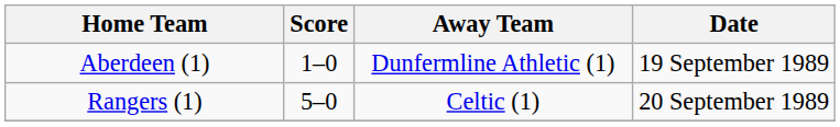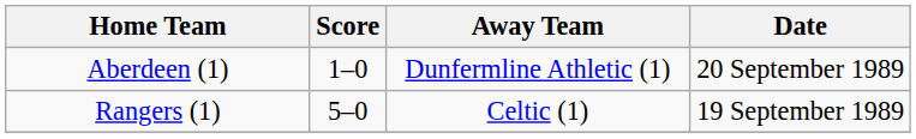Aberdeen (1) | Date: 19 September 1989 -> 20 September 1989
Rangers (1) | Date: 20 September 1989 -> 19 September 1989
